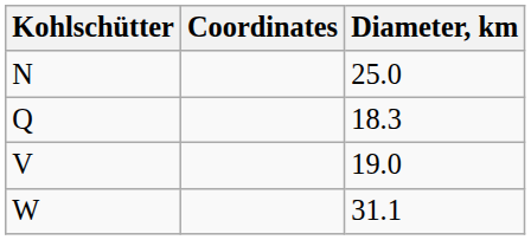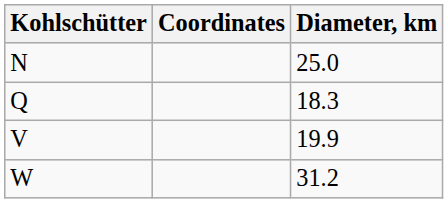V | Diameter, km: 19.0 -> 19.9
W | Diameter, km: 31.1 -> 31.2
